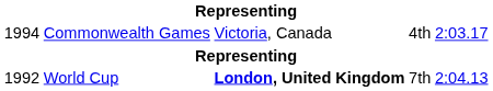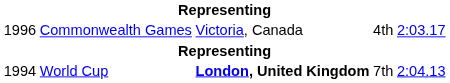Commonwealth Games | column 1: 1994 -> 1996
World Cup | column 1: 1992 -> 1994
